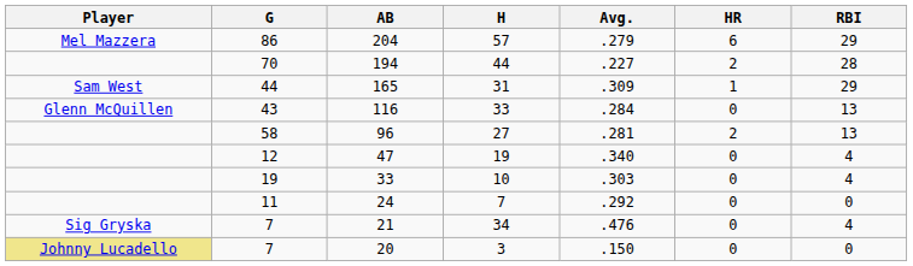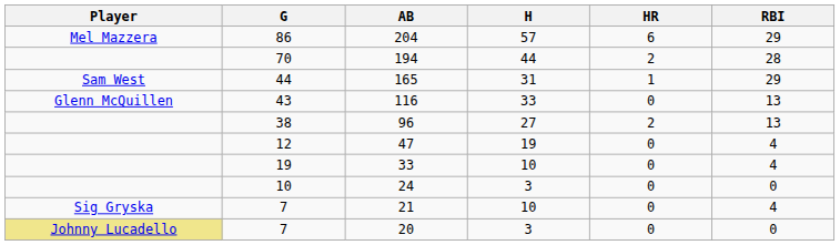- column: Avg. | .279 | .227 | .309 | .284 | .281 | .340 | .303 | .292 | .476 | .150
96 | G: 58 -> 38
24 | G: 11 -> 10
24 | H: 7 -> 3
21 | H: 34 -> 10
